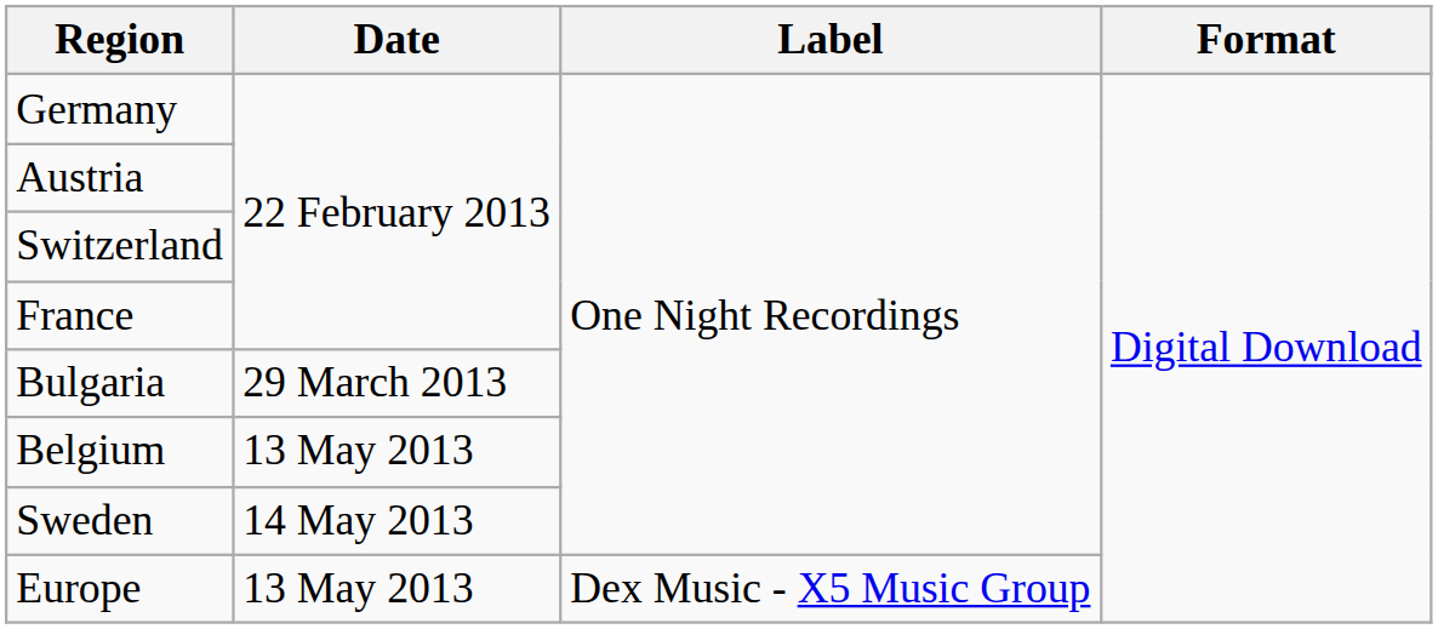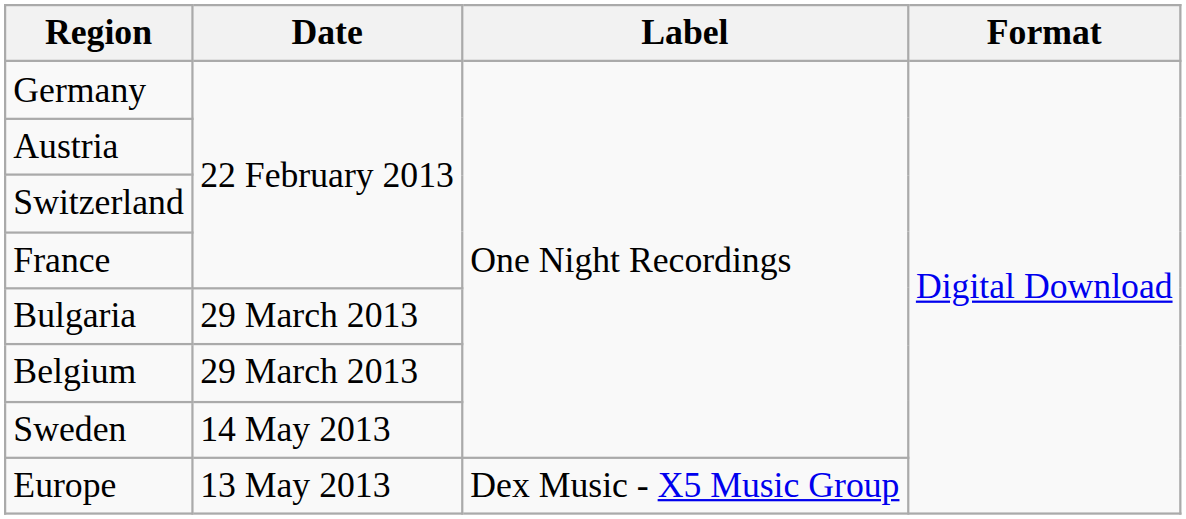Belgium | Date: 13 May 2013 -> 29 March 2013
